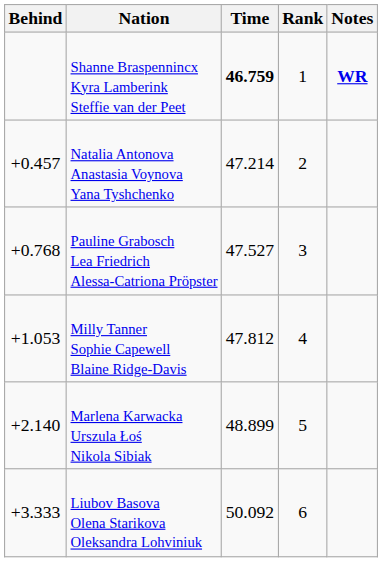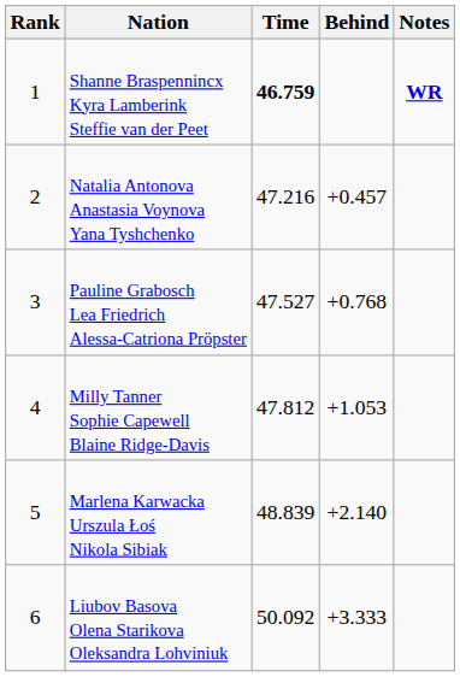columns swapped: Rank <-> Behind
Natalia Antonova Anastasia Voynova Yana Tyshchenko | Time: 47.214 -> 47.216
Marlena Karwacka Urszula Łoś Nikola Sibiak | Time: 48.899 -> 48.839
